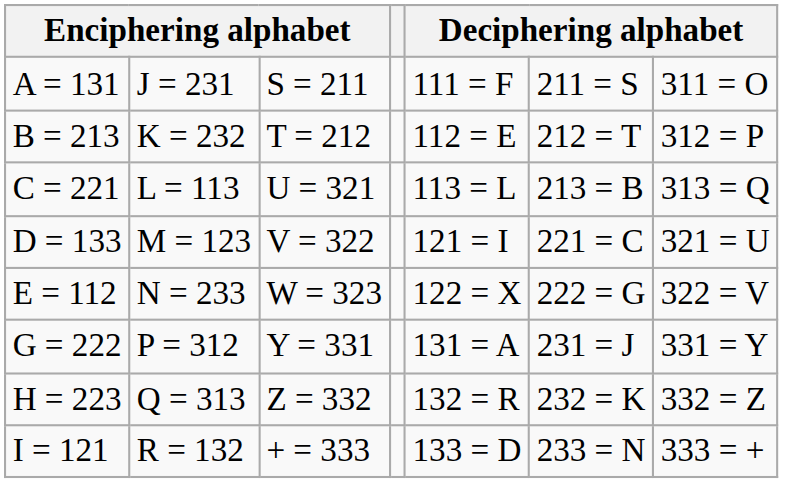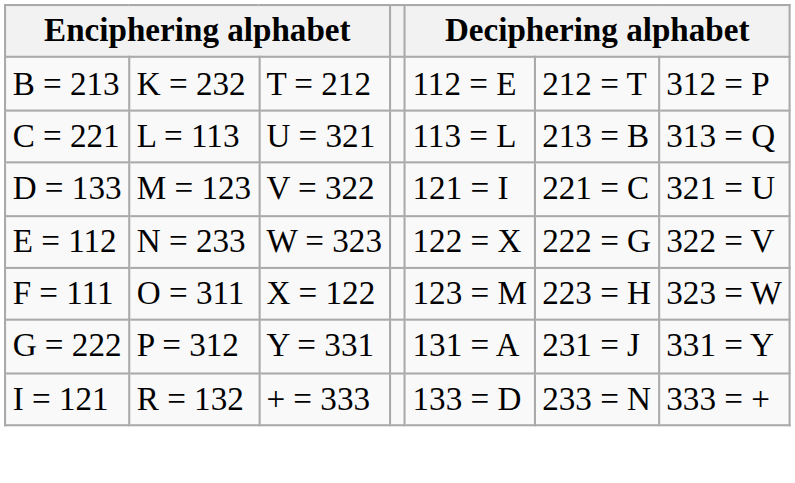- row: A = 131 | J = 231 | S = 211 | 111 = F | 211 = S | 311 = O
+ row: F = 111 | O = 311 | X = 122 | 123 = M | 223 = H | 323 = W
- row: H = 223 | Q = 313 | Z = 332 | 132 = R | 232 = K | 332 = Z
